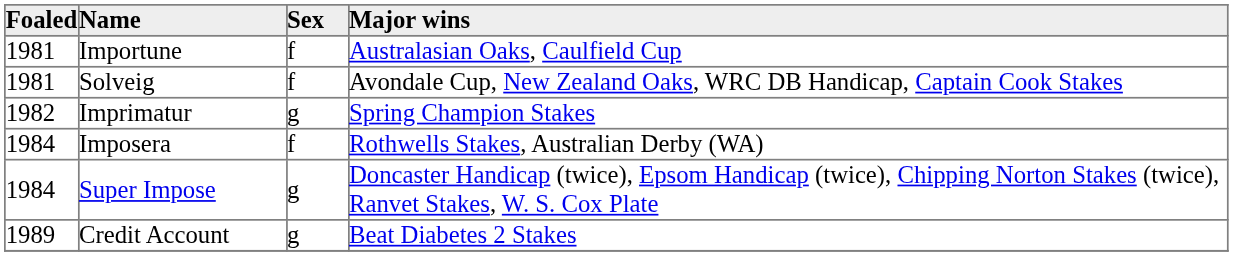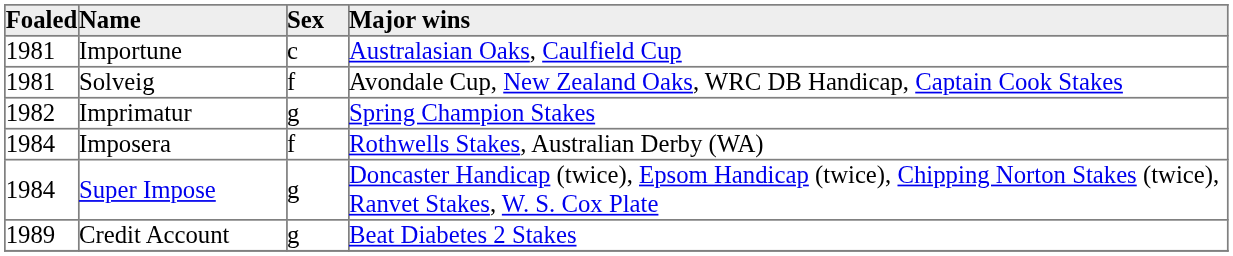Importune | Sex: f -> c
